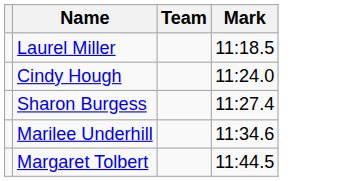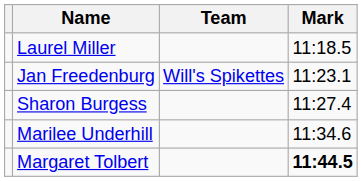+ row: Jan Freedenburg | Will's Spikettes | 11:23.1
- row: Cindy Hough | 11:24.0
Margaret Tolbert | Mark: normal -> bold
